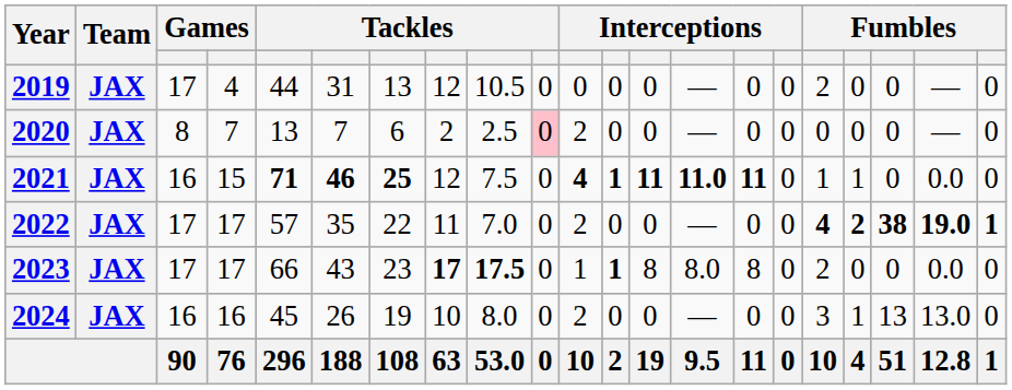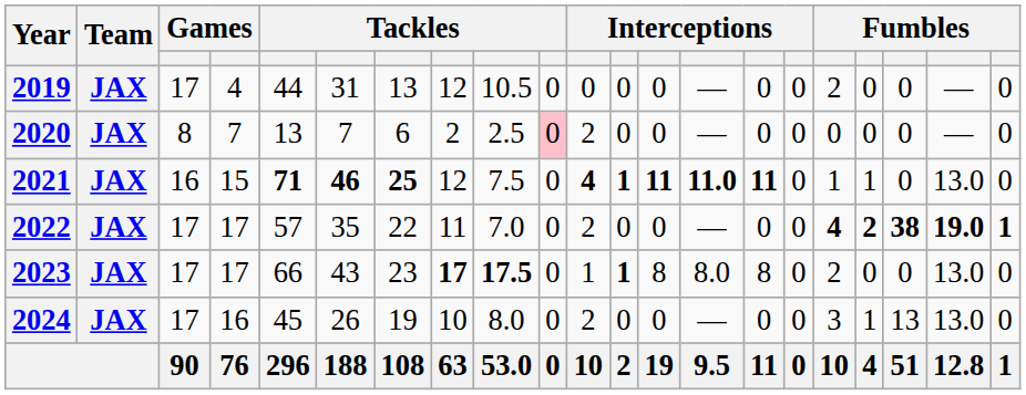2021 | column 20: 0.0 -> 13.0
2023 | column 20: 0.0 -> 13.0
2024 | column 3: 16 -> 17
